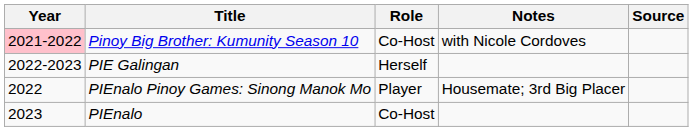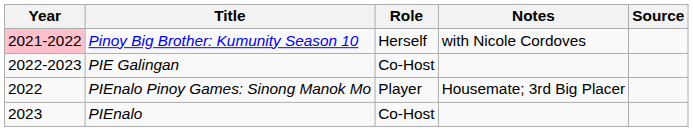Pinoy Big Brother: Kumunity Season 10 | Role: Co-Host -> Herself
PIE Galingan | Role: Herself -> Co-Host
